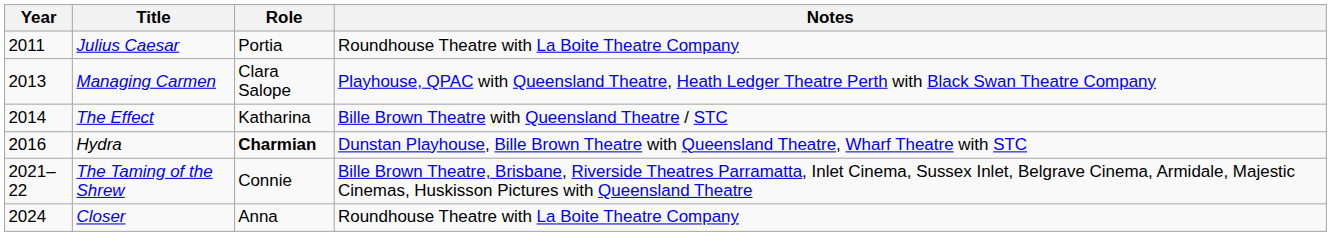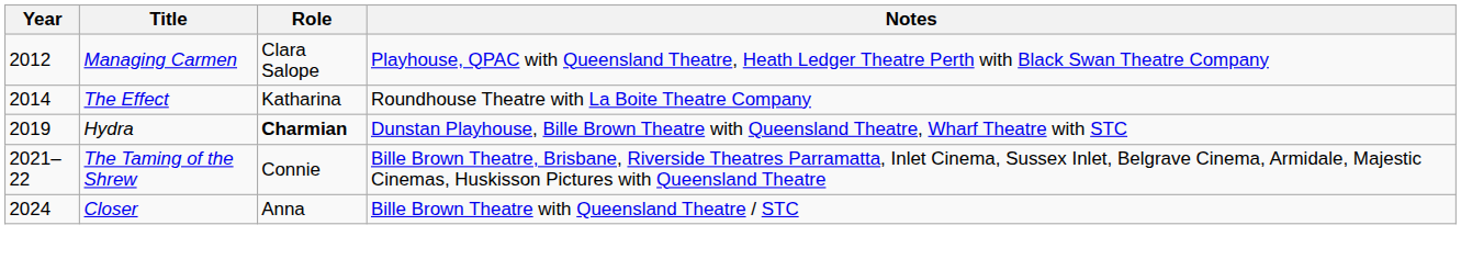- row: 2011 | Julius Caesar | Portia | Roundhouse Theatre with La Boite Theatre Company
Managing Carmen | Year: 2013 -> 2012
The Effect | Notes: Bille Brown Theatre with Queensland Theatre / STC -> Roundhouse Theatre with La Boite Theatre Company
Hydra | Year: 2016 -> 2019
Closer | Notes: Roundhouse Theatre with La Boite Theatre Company -> Bille Brown Theatre with Queensland Theatre / STC
